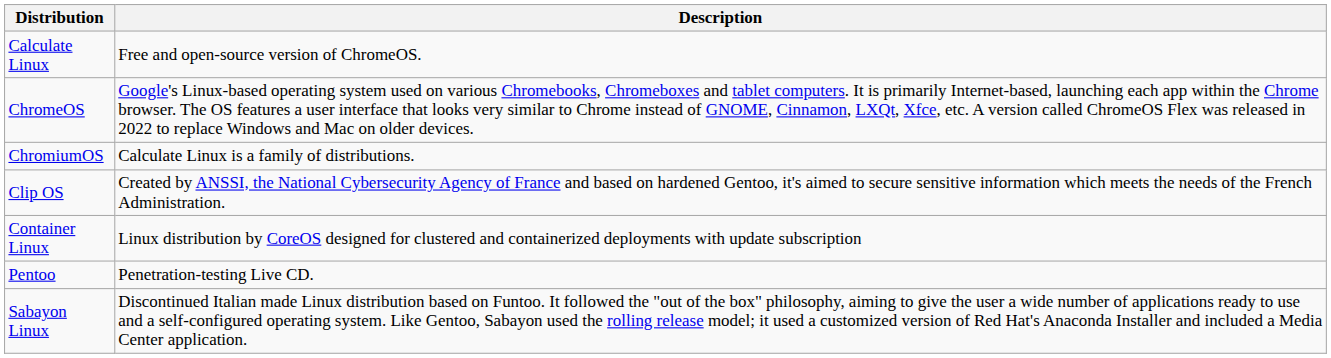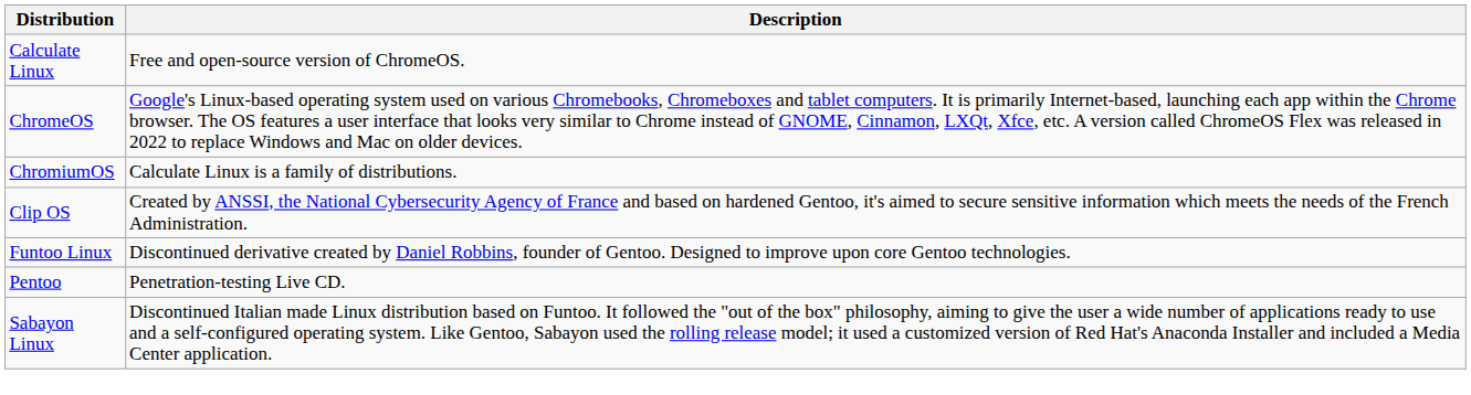- row: Container Linux | Linux distribution by CoreOS designed for clustered and containerized deployments with update subscription
+ row: Funtoo Linux | Discontinued derivative created by Daniel Robbins, founder of Gentoo. Designed to improve upon core Gentoo technologies.
